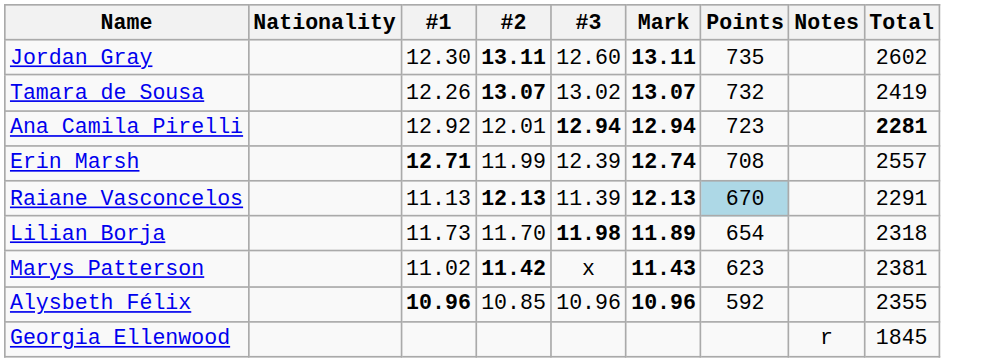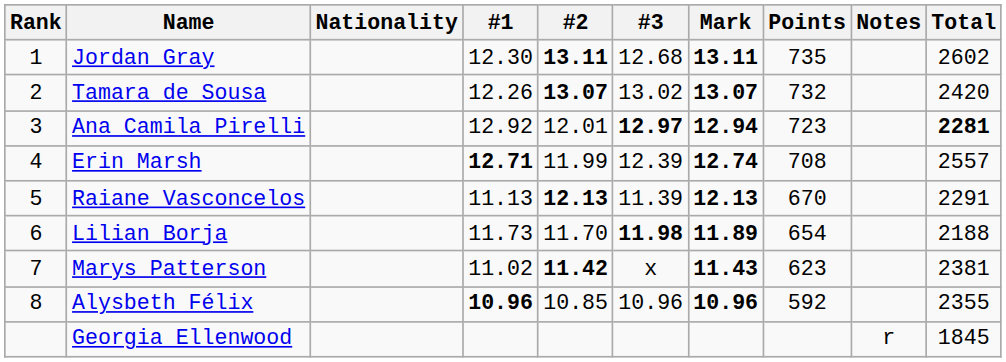+ column: Rank | 1 | 2 | 3 | 4 | 5 | 6 | 7 | 8
Jordan Gray | #3: 12.60 -> 12.68
Tamara de Sousa | Total: 2419 -> 2420
Ana Camila Pirelli | #3: 12.94 -> 12.97
Raiane Vasconcelos | Points: lightblue background -> no background
Lilian Borja | Total: 2318 -> 2188
